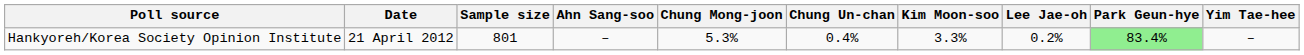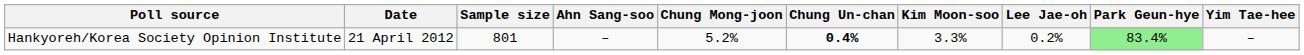Hankyoreh/Korea Society Opinion Institute | Chung Mong-joon: 5.3% -> 5.2%
Hankyoreh/Korea Society Opinion Institute | Chung Un-chan: normal -> bold
